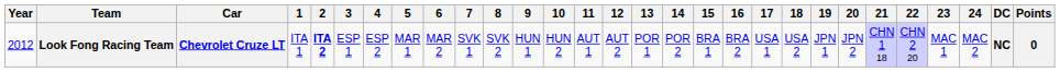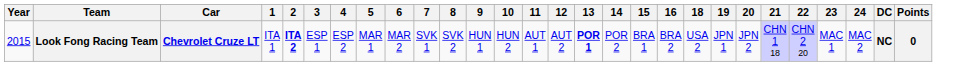- column: 17 | USA 1
Look Fong Racing Team | Year: 2012 -> 2015
Look Fong Racing Team | 13: normal -> bold
